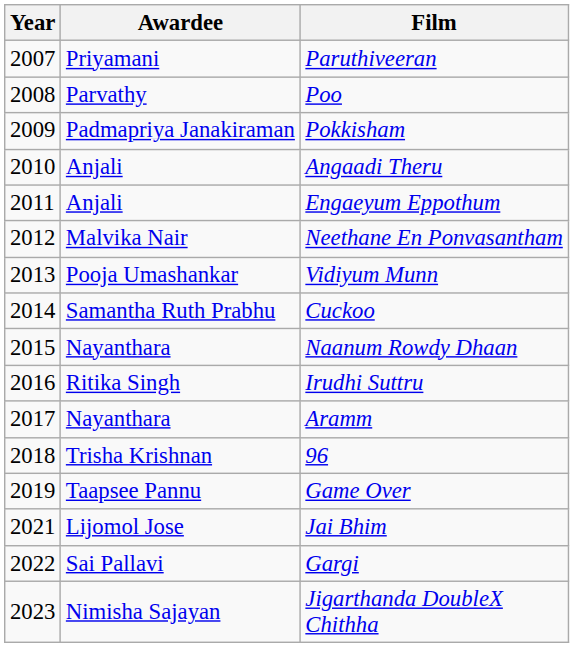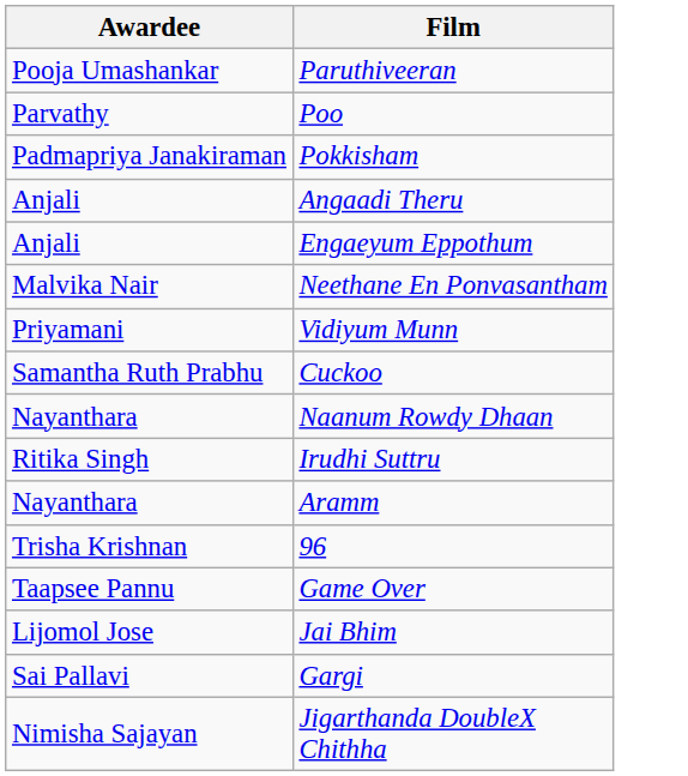- column: Year | 2007 | 2008 | 2009 | 2010 | 2011 | 2012 | 2013 | 2014 | 2015 | 2016 | 2017 | 2018 | 2019 | 2021 | 2022 | 2023
Paruthiveeran | Awardee: Priyamani -> Pooja Umashankar
Vidiyum Munn | Awardee: Pooja Umashankar -> Priyamani
